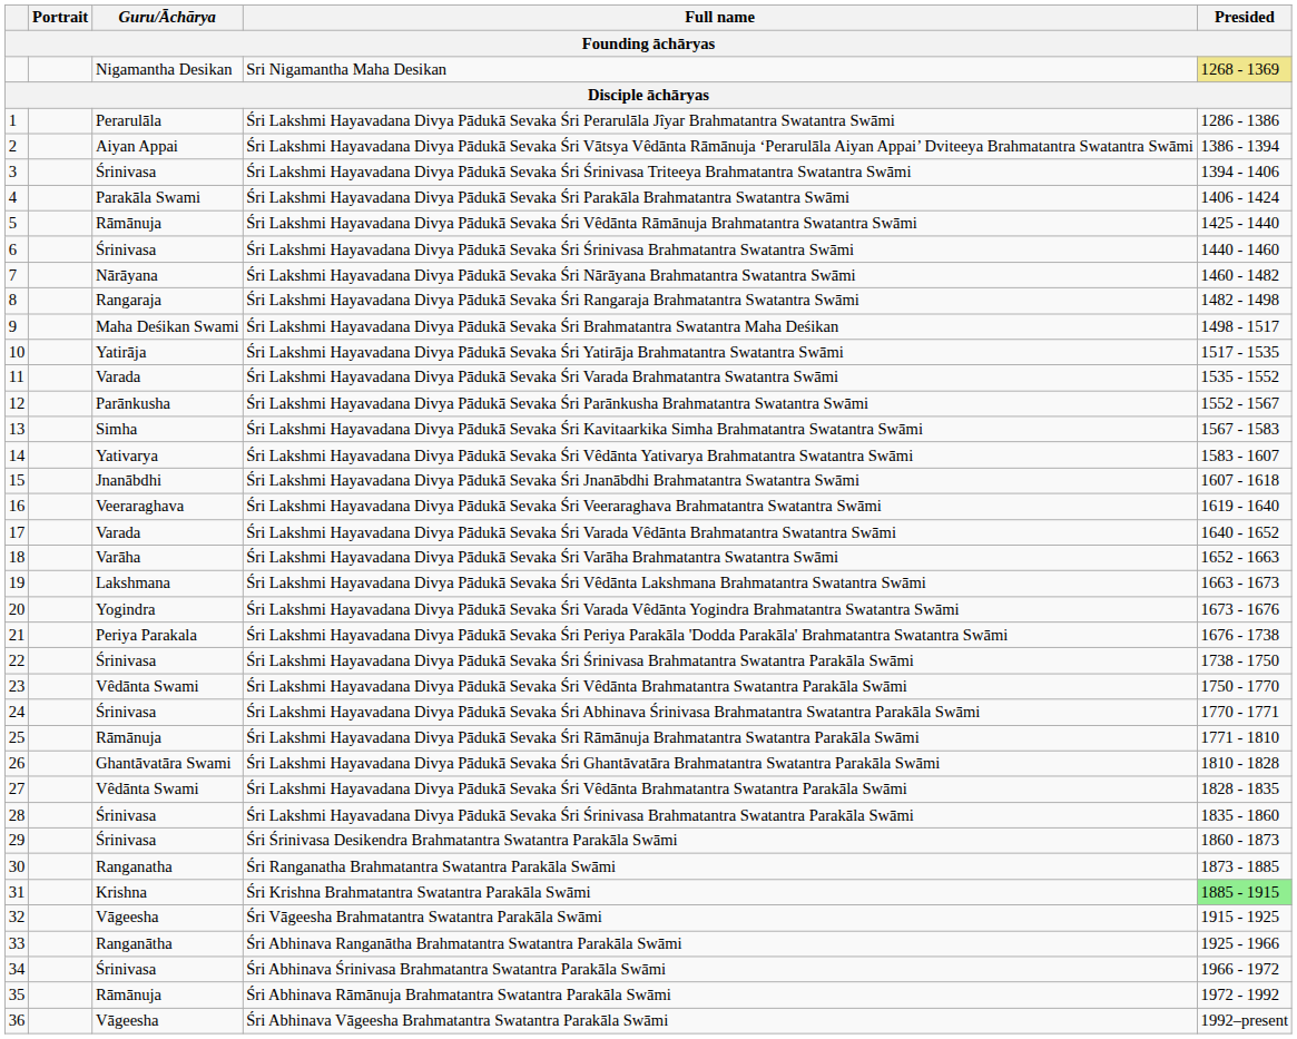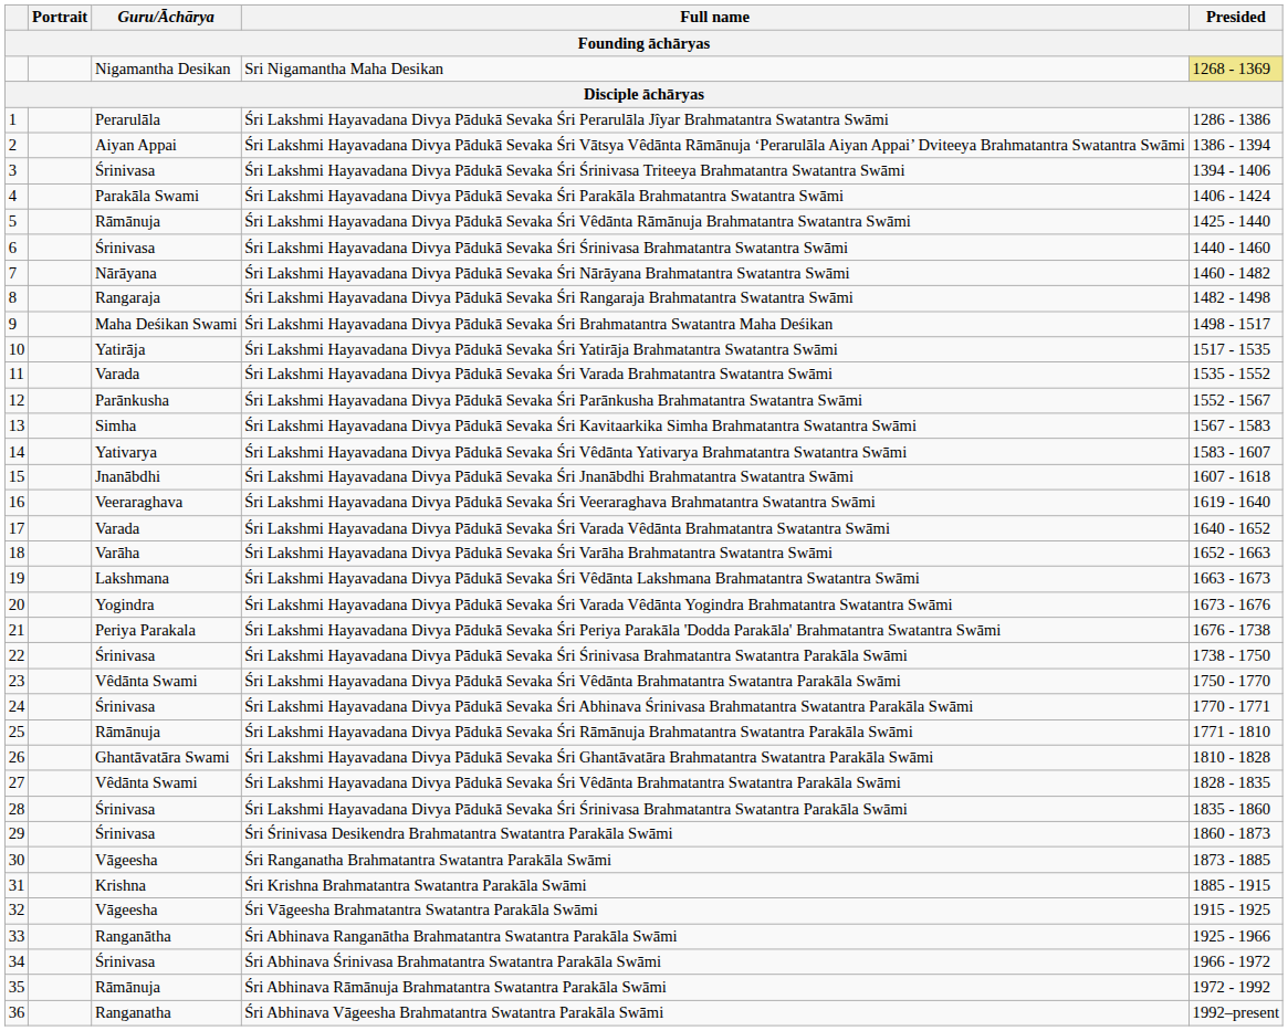Śri Ranganatha Brahmatantra Swatantra Parakāla Swāmi | Guru/Āchārya: Ranganatha -> Vāgeesha
Śri Krishna Brahmatantra Swatantra Parakāla Swāmi | Presided: lightgreen background -> no background
Śri Abhinava Vāgeesha Brahmatantra Swatantra Parakāla Swāmi | Guru/Āchārya: Vāgeesha -> Ranganatha
